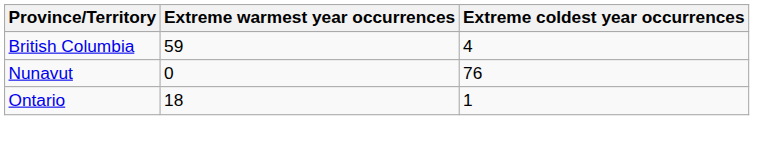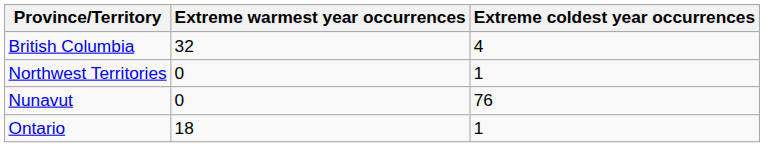British Columbia | Extreme warmest year occurrences: 59 -> 32
+ row: Northwest Territories | 0 | 1
